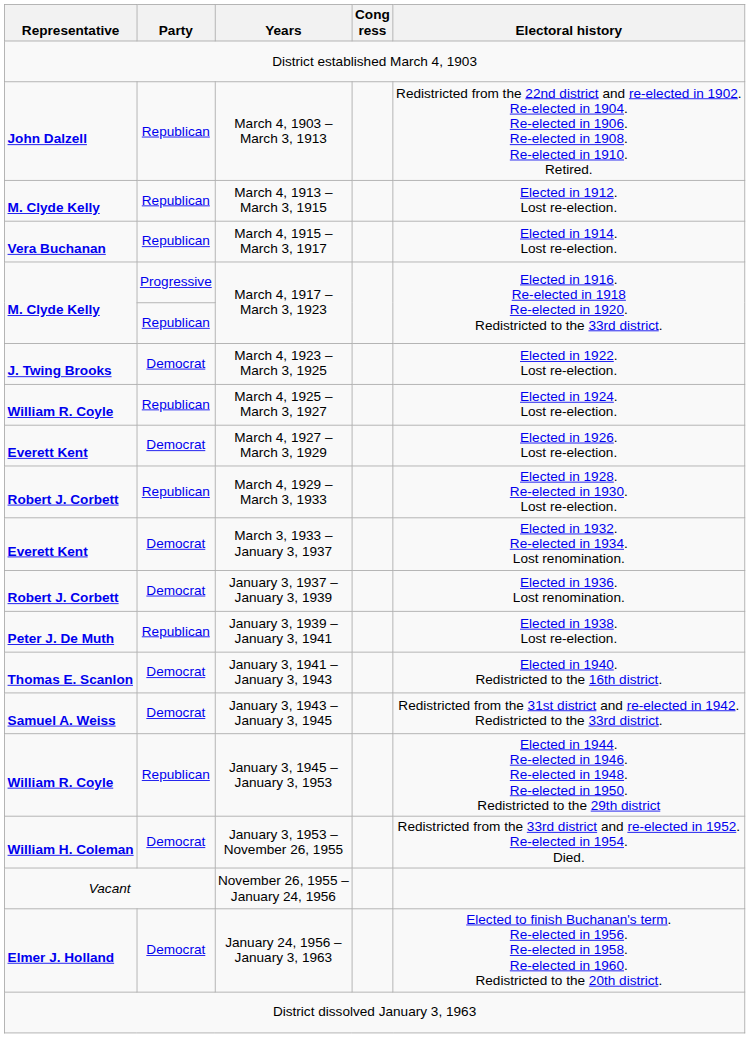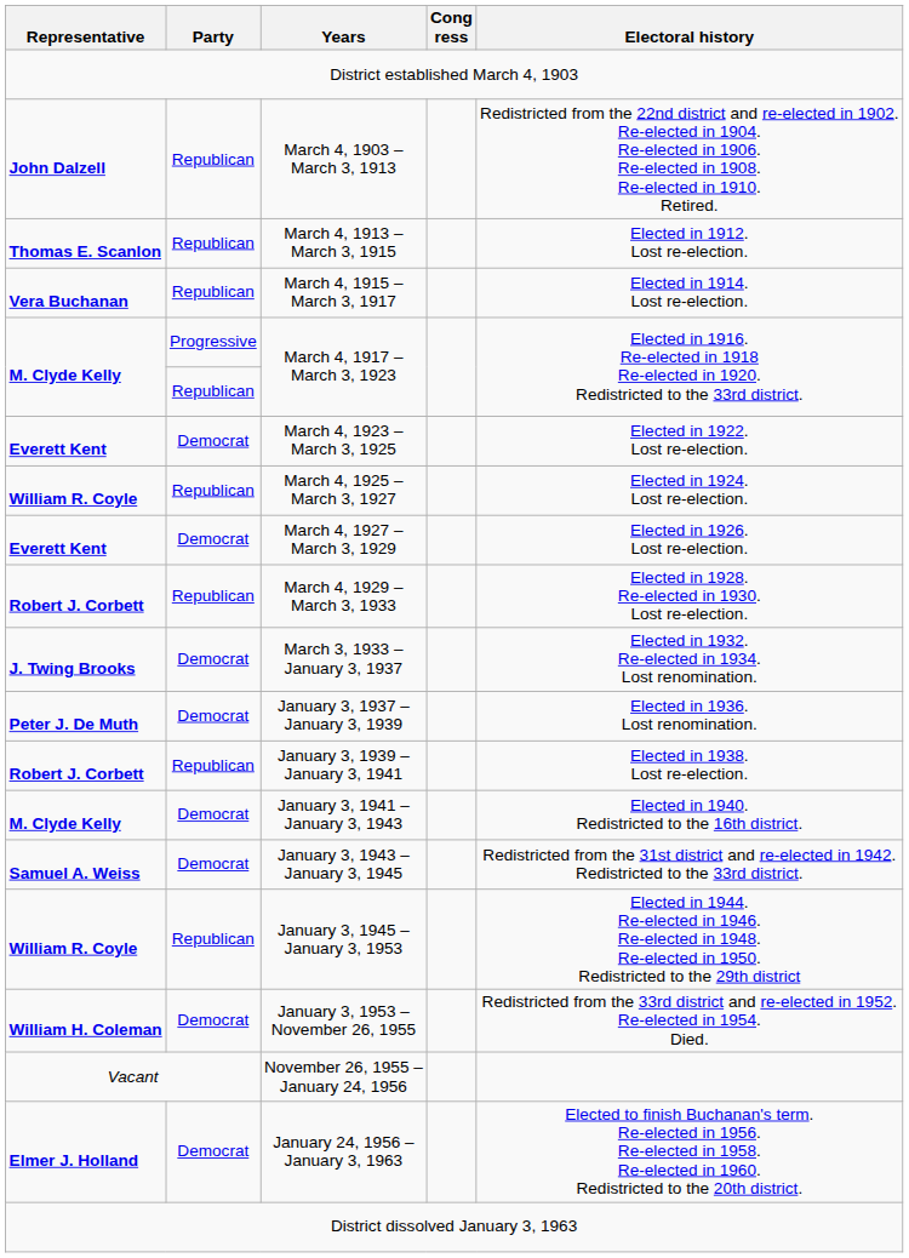March 4, 1913 – March 3, 1915 | Representative: M. Clyde Kelly -> Thomas E. Scanlon
March 4, 1923 – March 3, 1925 | Representative: J. Twing Brooks -> Everett Kent
March 3, 1933 – January 3, 1937 | Representative: Everett Kent -> J. Twing Brooks
January 3, 1937 – January 3, 1939 | Representative: Robert J. Corbett -> Peter J. De Muth
January 3, 1939 – January 3, 1941 | Representative: Peter J. De Muth -> Robert J. Corbett
January 3, 1941 – January 3, 1943 | Representative: Thomas E. Scanlon -> M. Clyde Kelly
